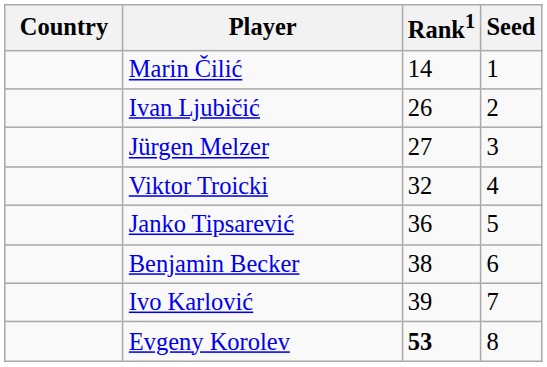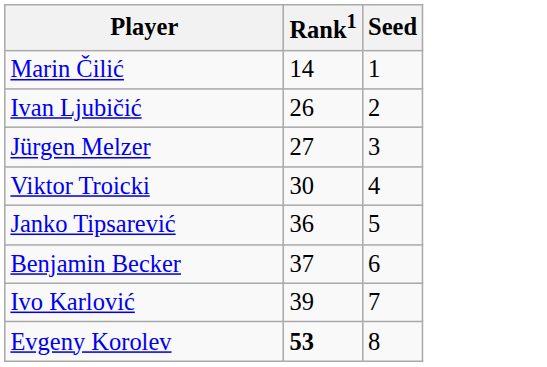- column: Country
Viktor Troicki | Rank1: 32 -> 30
Benjamin Becker | Rank1: 38 -> 37
